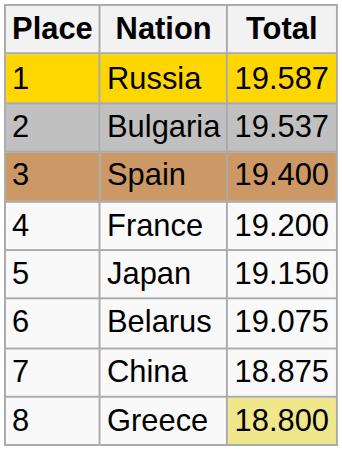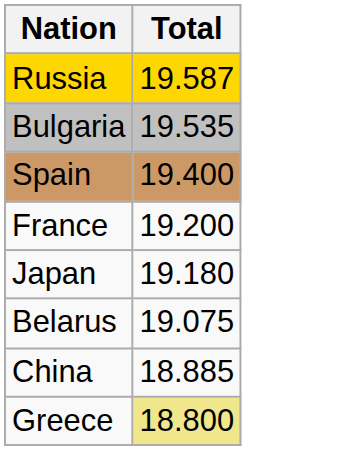- column: Place | 1 | 2 | 3 | 4 | 5 | 6 | 7 | 8
Bulgaria | Total: 19.537 -> 19.535
Japan | Total: 19.150 -> 19.180
China | Total: 18.875 -> 18.885
